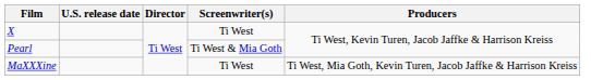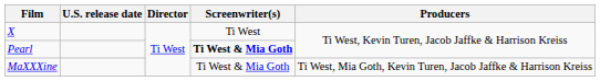Pearl | Screenwriter(s): normal -> bold
MaXXXine | Screenwriter(s): Ti West -> Ti West & Mia Goth
